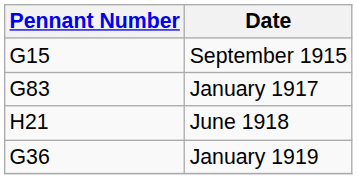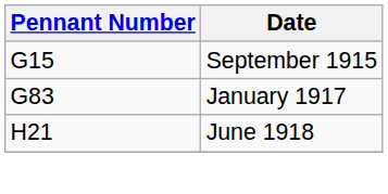- row: G36 | January 1919
